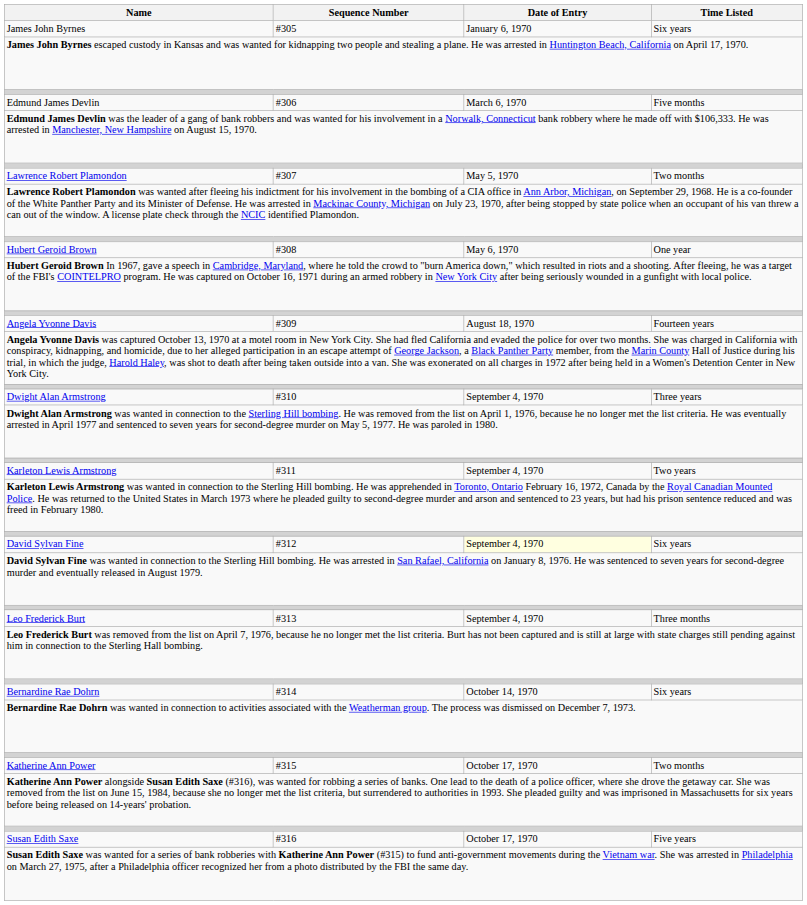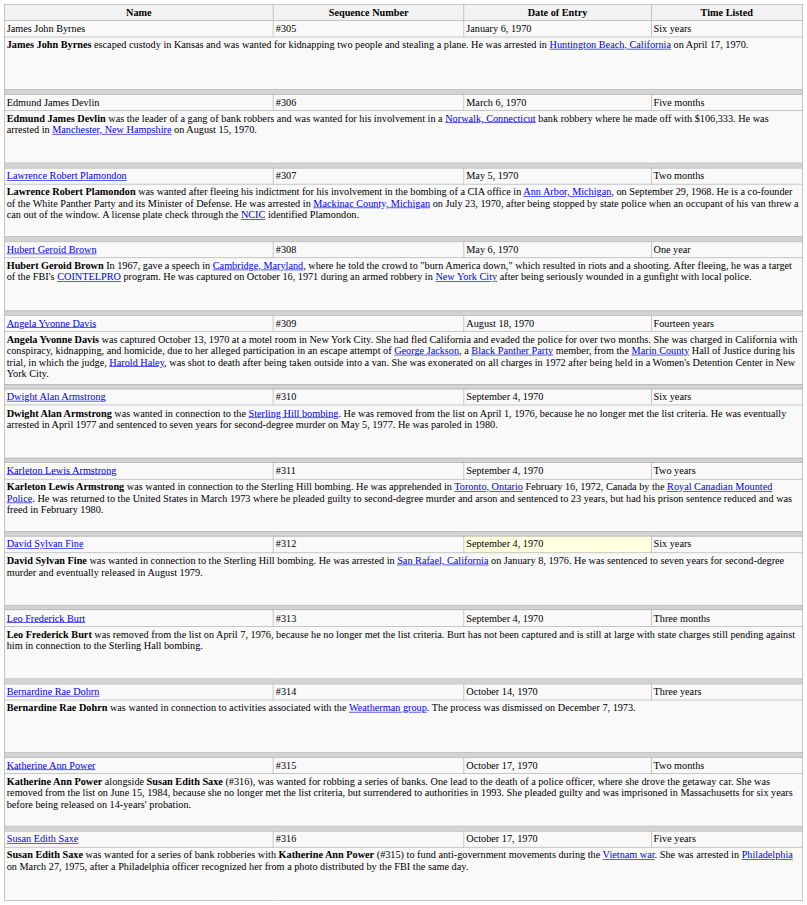Dwight Alan Armstrong | Time Listed: Three years -> Six years
Bernardine Rae Dohrn | Time Listed: Six years -> Three years
